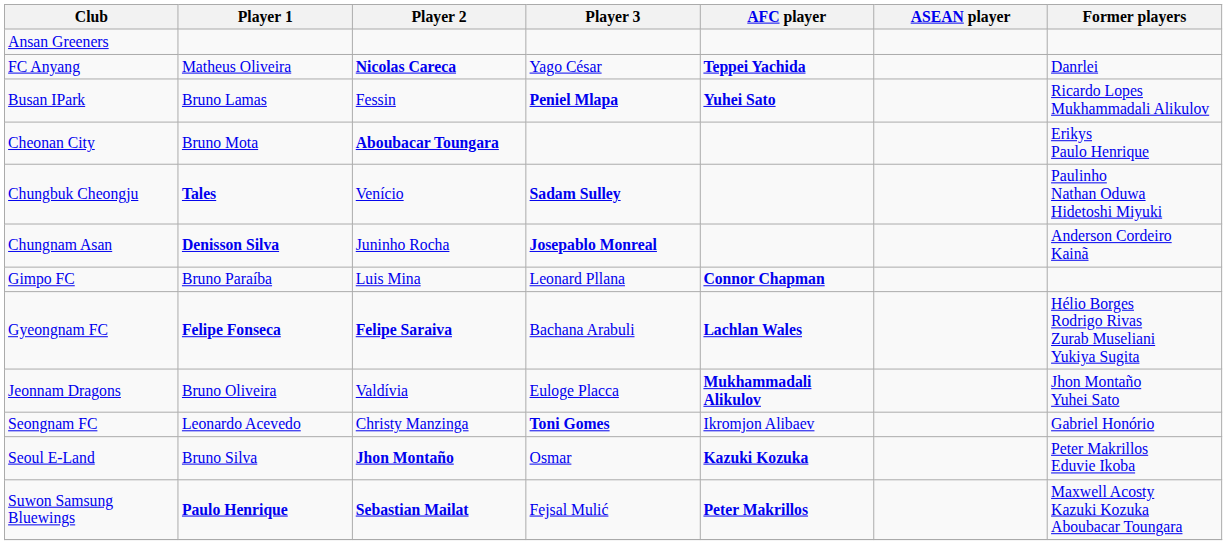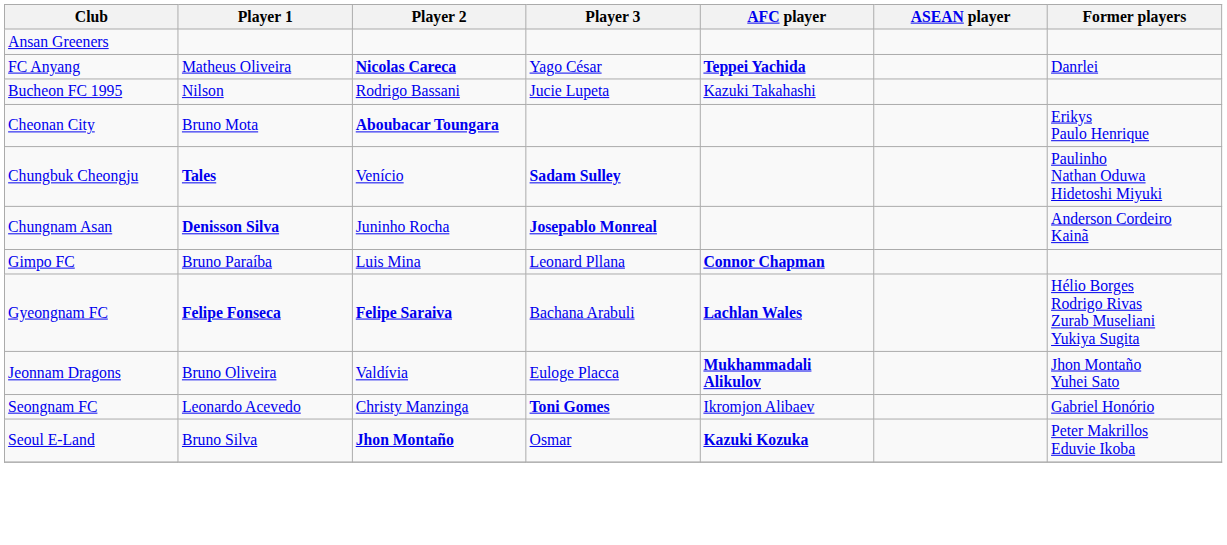+ row: Bucheon FC 1995 | Nilson | Rodrigo Bassani | Jucie Lupeta | Kazuki Takahashi
- row: Busan IPark | Bruno Lamas | Fessin | Peniel Mlapa | Yuhei Sato | Ricardo Lopes Mukhammadali Alikulov
- row: Suwon Samsung Bluewings | Paulo Henrique | Sebastian Mailat | Fejsal Mulić | Peter Makrillos | Maxwell Acosty Kazuki Kozuka Aboubacar Toungara
